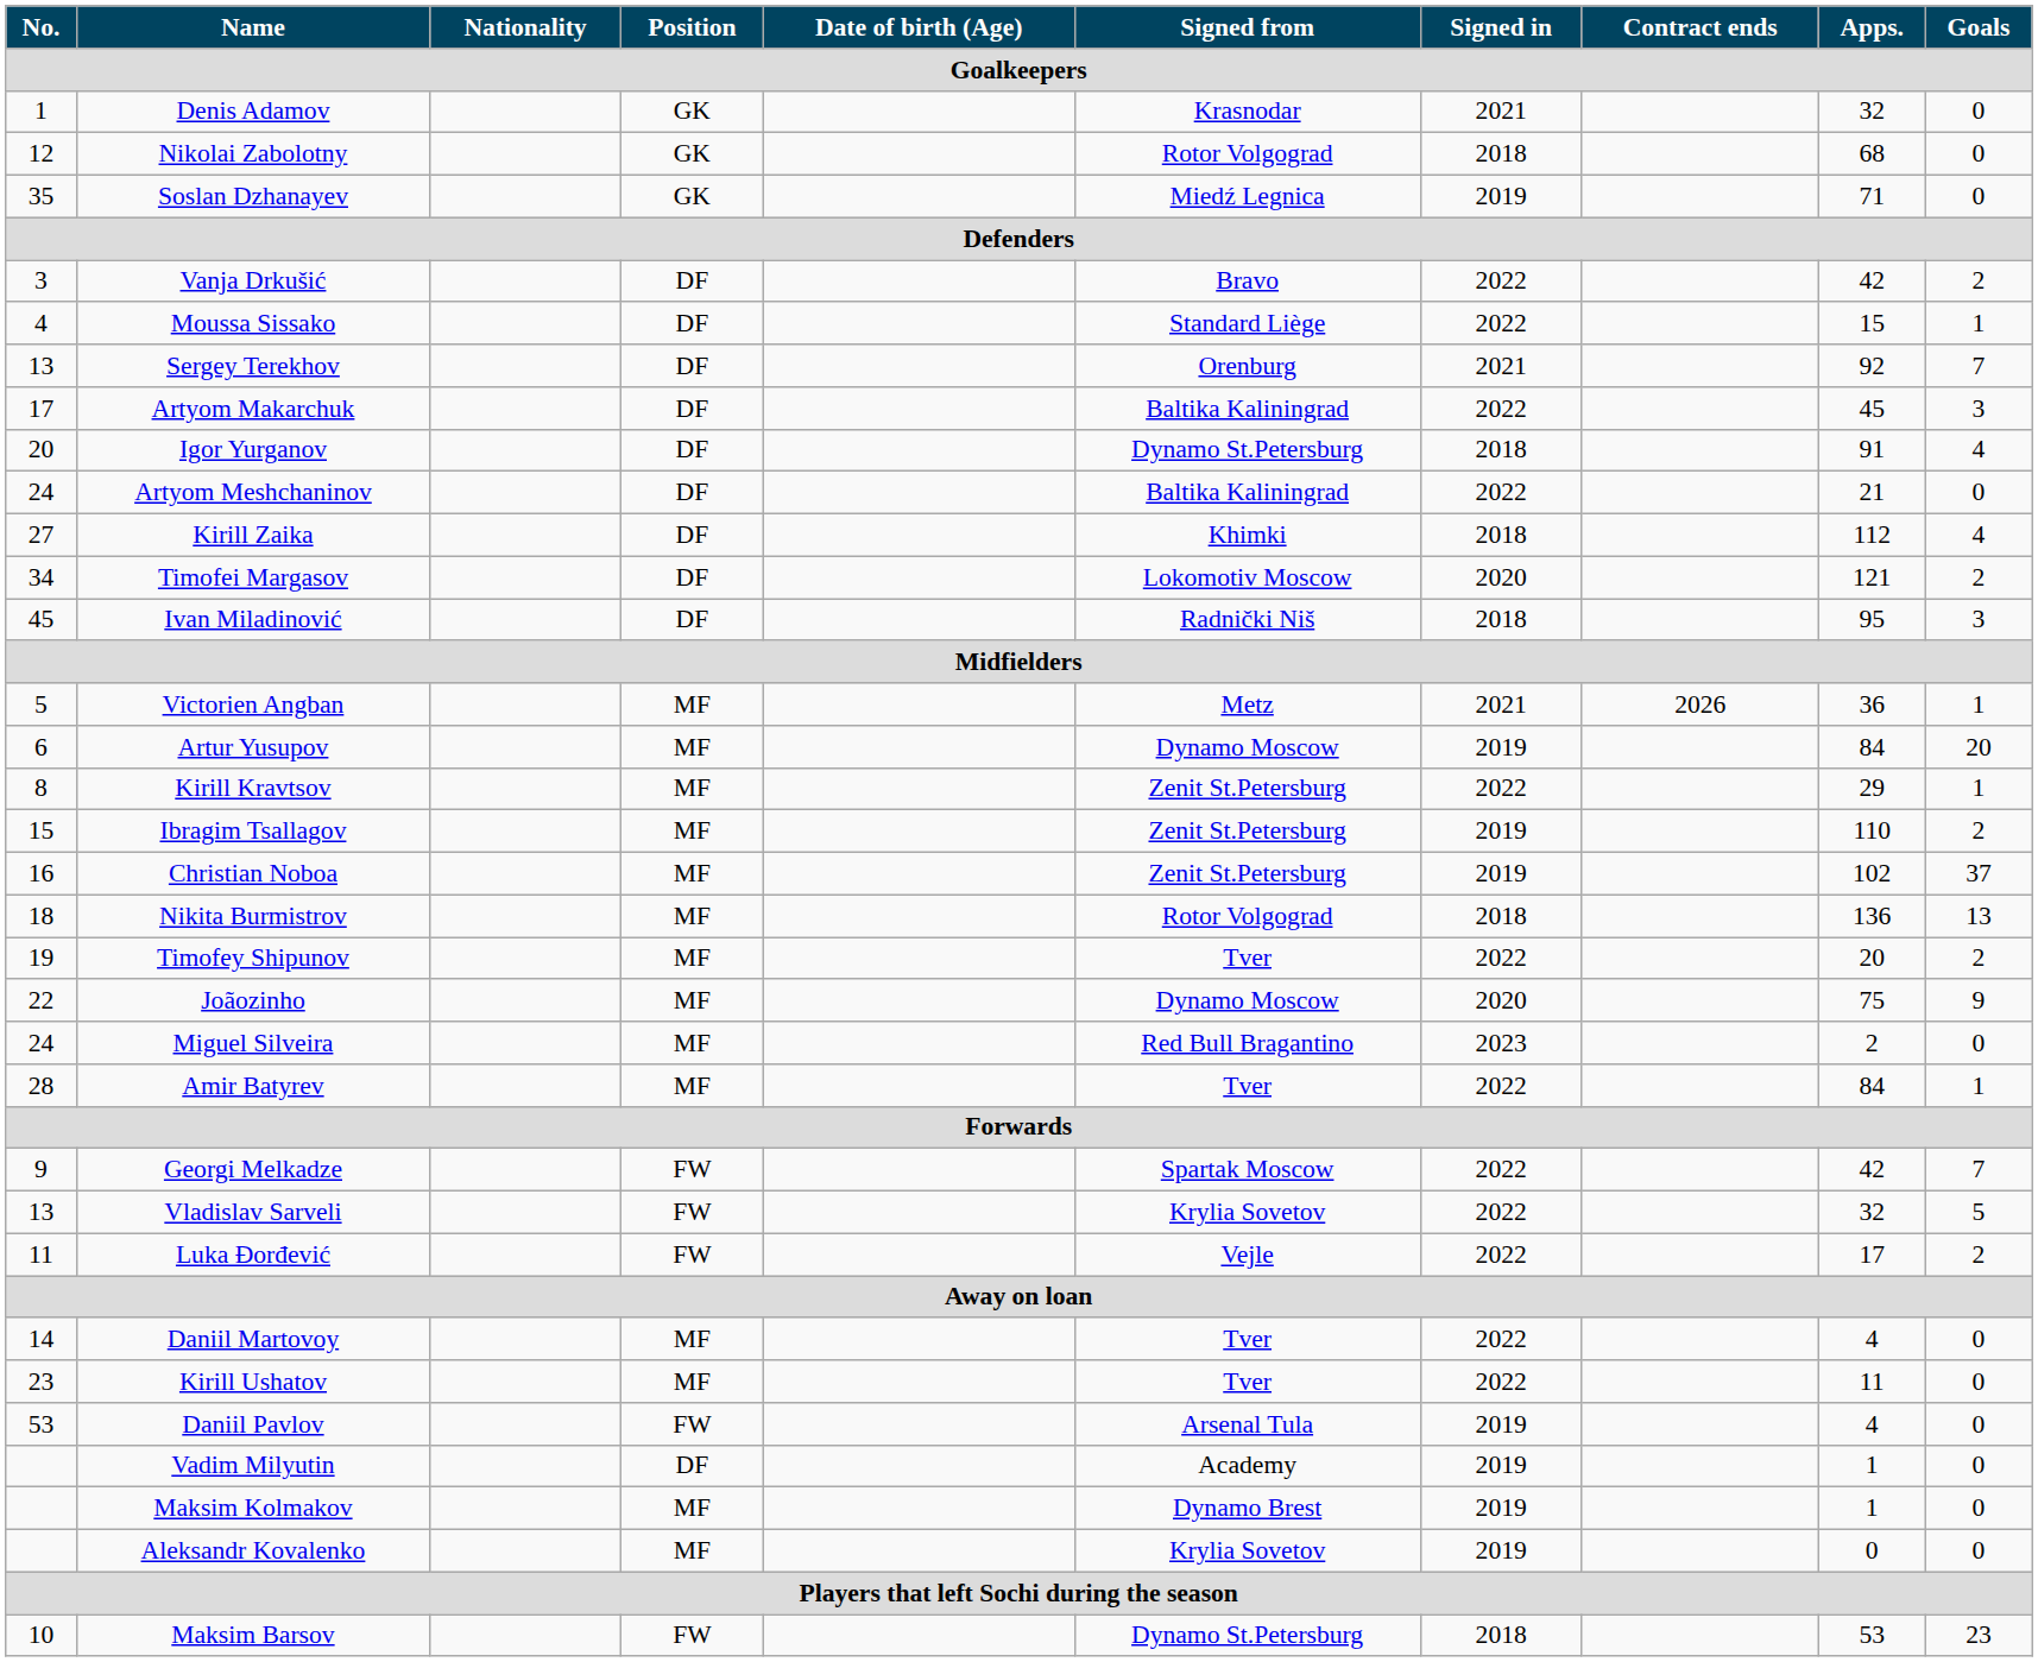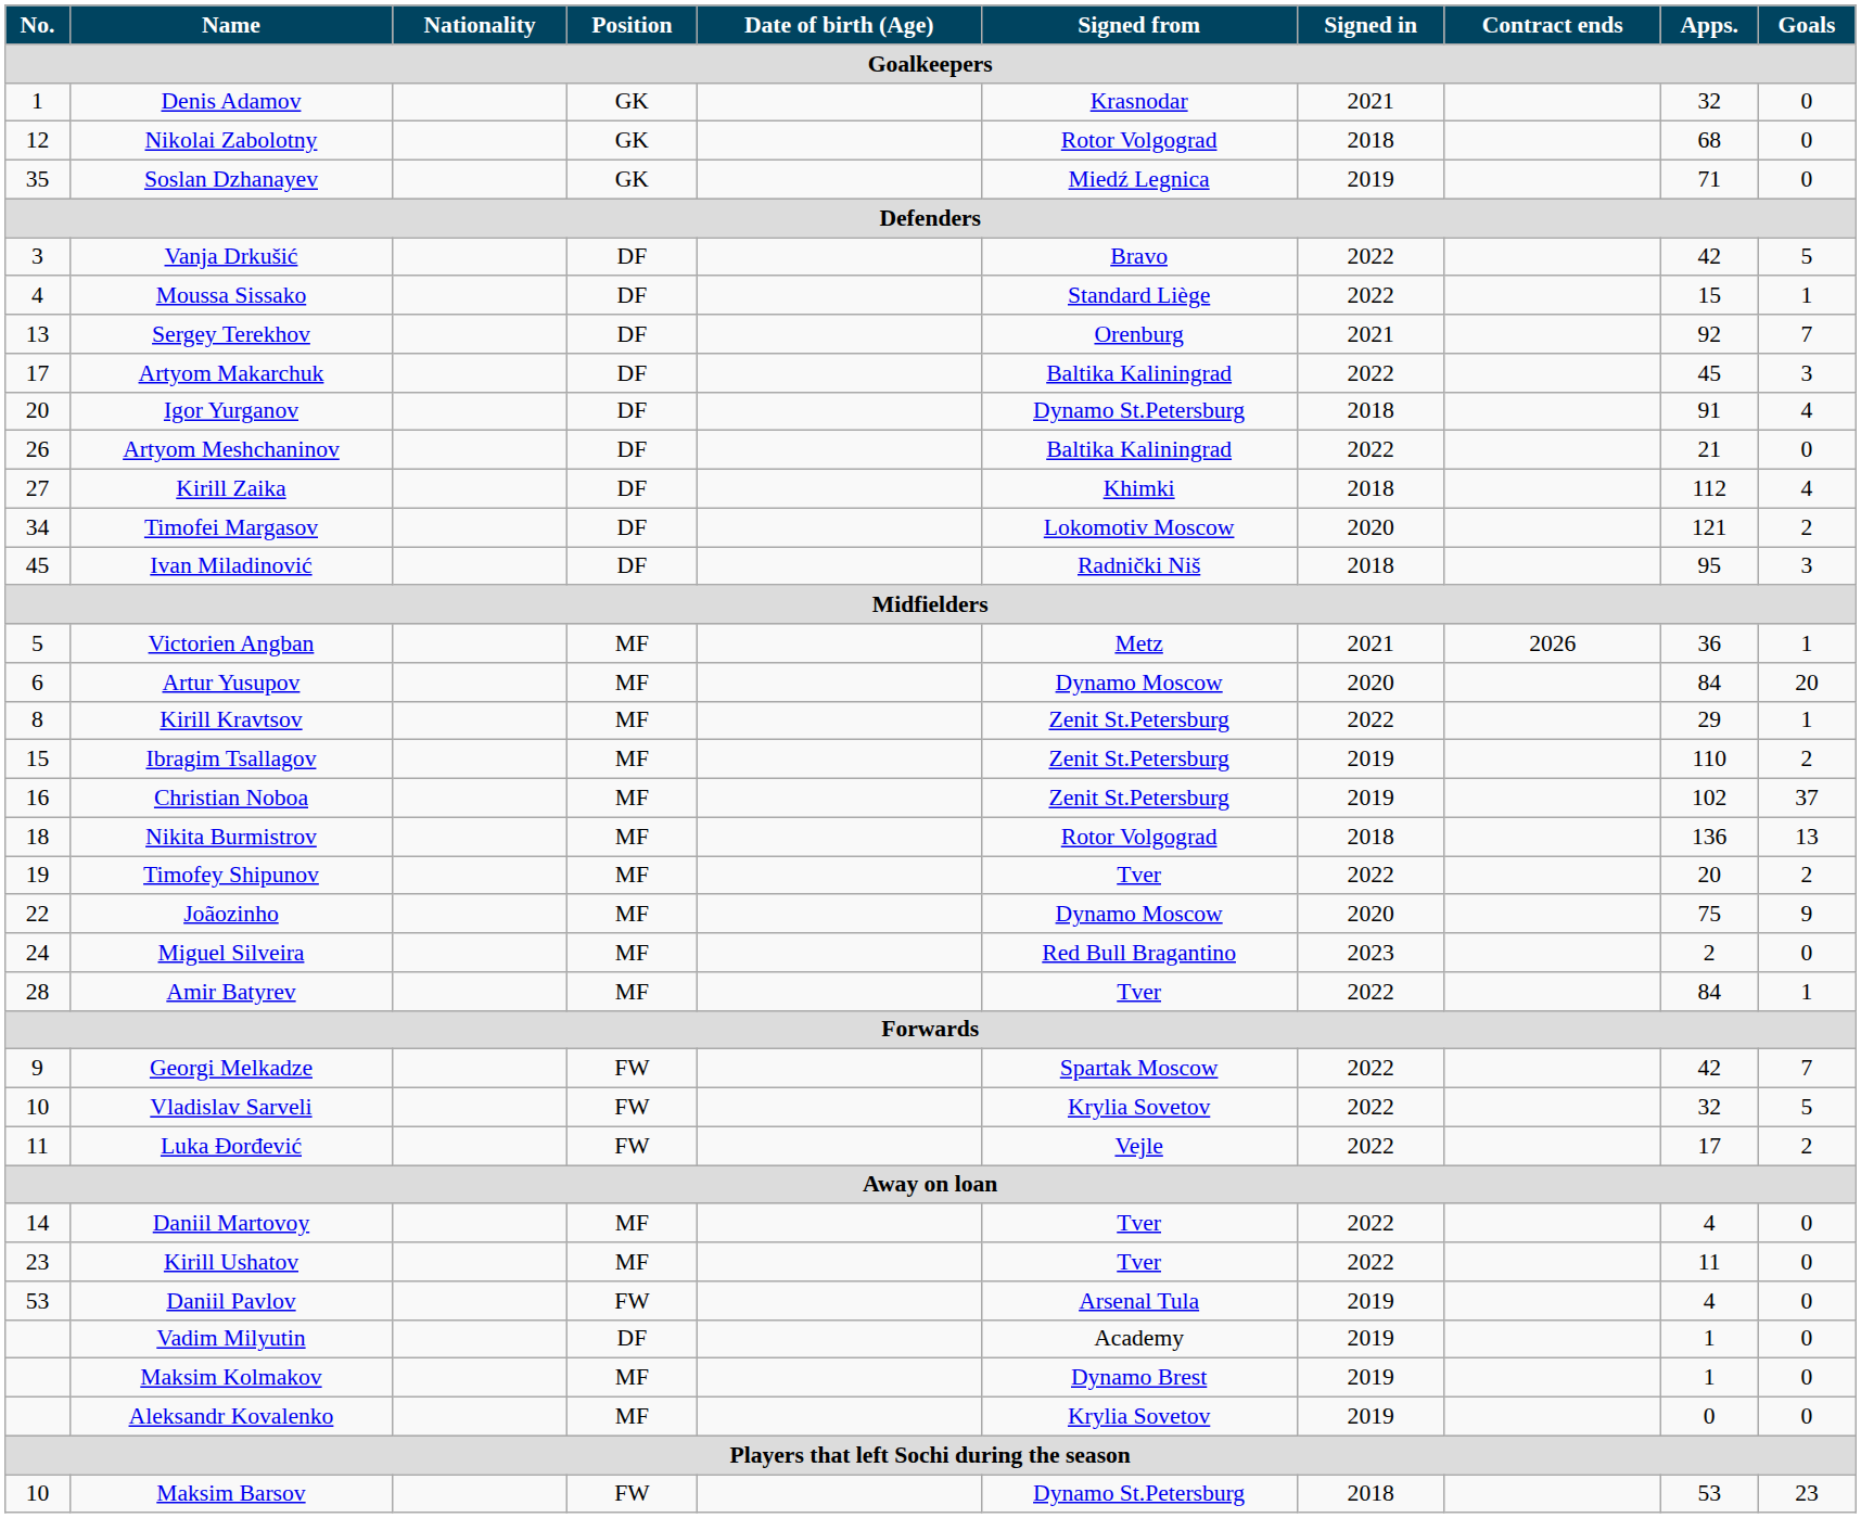Vanja Drkušić | Goals: 2 -> 5
Artyom Meshchaninov | No.: 24 -> 26
Artur Yusupov | Signed in: 2019 -> 2020
Vladislav Sarveli | No.: 13 -> 10
